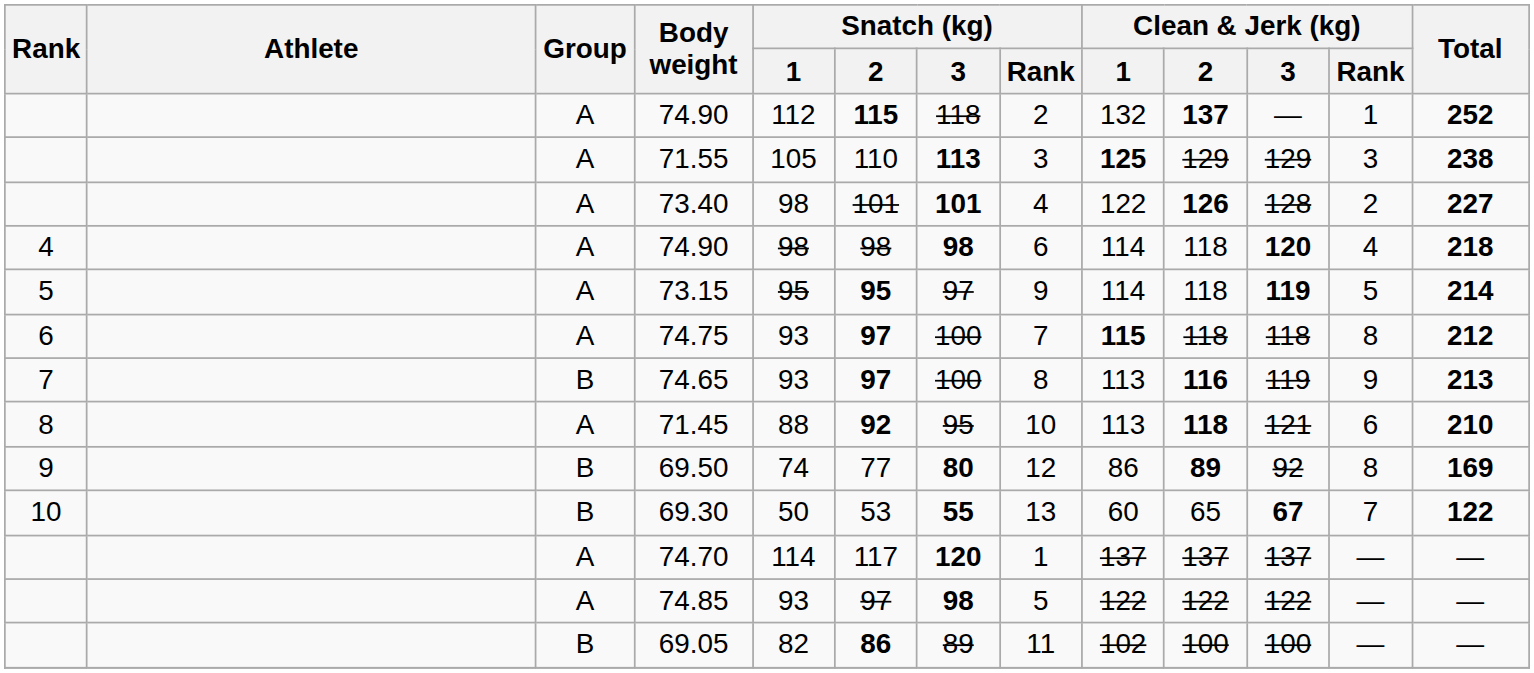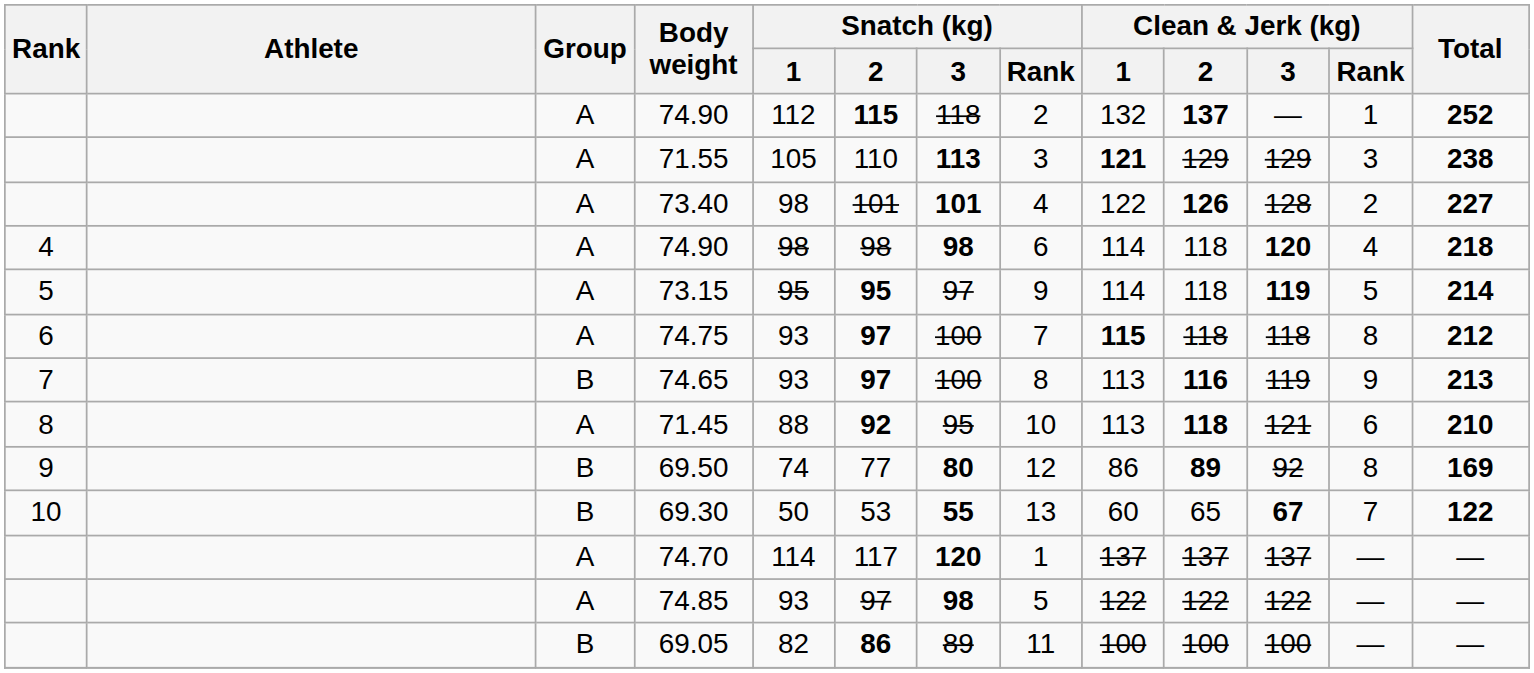71.55 | Clean & Jerk (kg) / 1: 125 -> 121
69.05 | Clean & Jerk (kg) / 1: 102 -> 100
